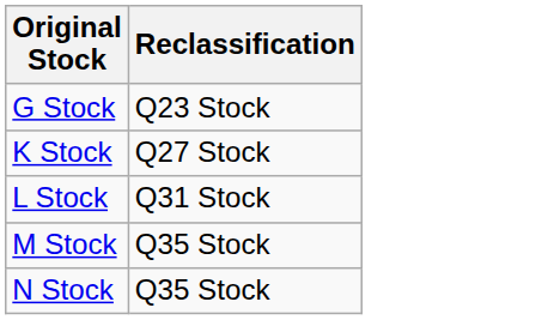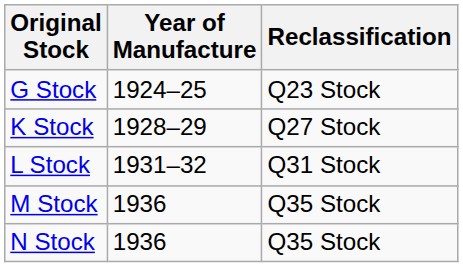+ column: Year of Manufacture | 1924–25 | 1928–29 | 1931–32 | 1936 | 1936
